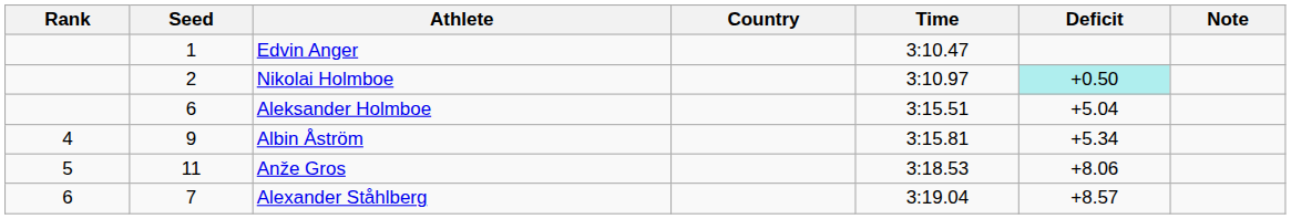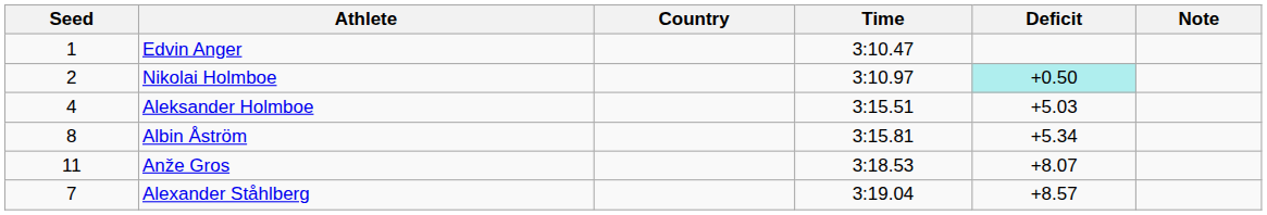- column: Rank | 4 | 5 | 6
Aleksander Holmboe | Seed: 6 -> 4
Aleksander Holmboe | Deficit: +5.04 -> +5.03
Albin Åström | Seed: 9 -> 8
Anže Gros | Deficit: +8.06 -> +8.07
